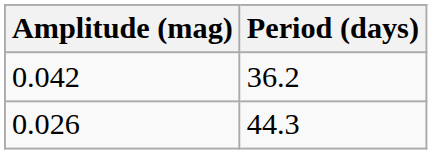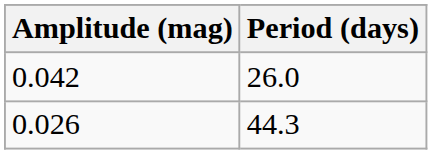0.042 | Period (days): 36.2 -> 26.0
